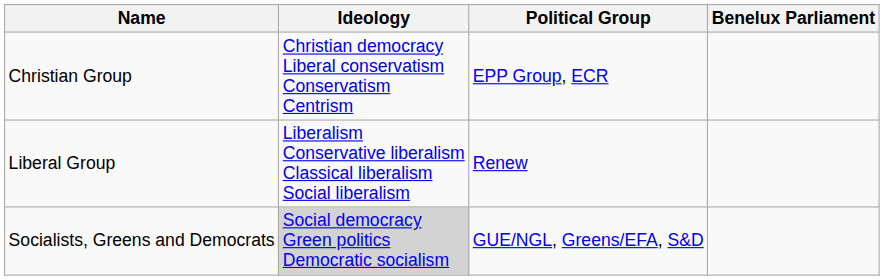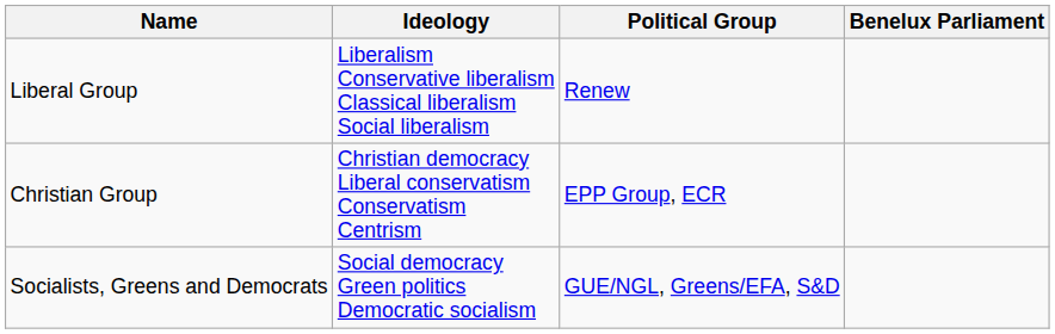rows swapped: Christian Group <-> Liberal Group
Socialists, Greens and Democrats | Ideology: lightgrey background -> no background
